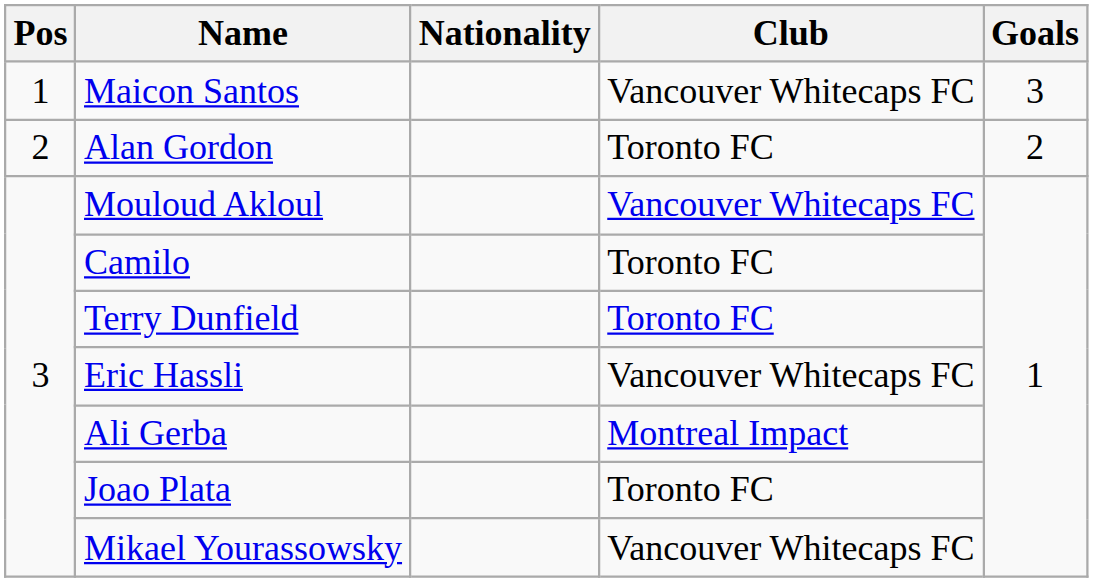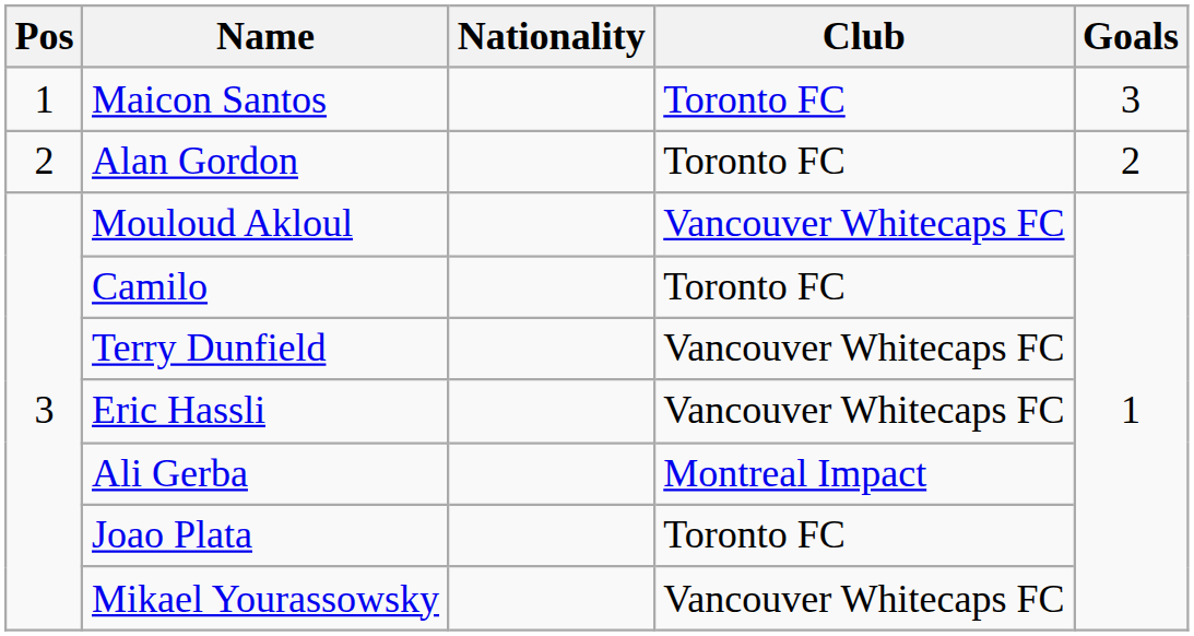Maicon Santos | Club: Vancouver Whitecaps FC -> Toronto FC
Terry Dunfield | Club: Toronto FC -> Vancouver Whitecaps FC
